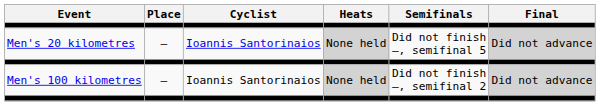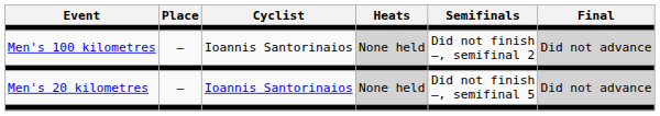rows swapped: Men's 20 kilometres <-> Men's 100 kilometres
